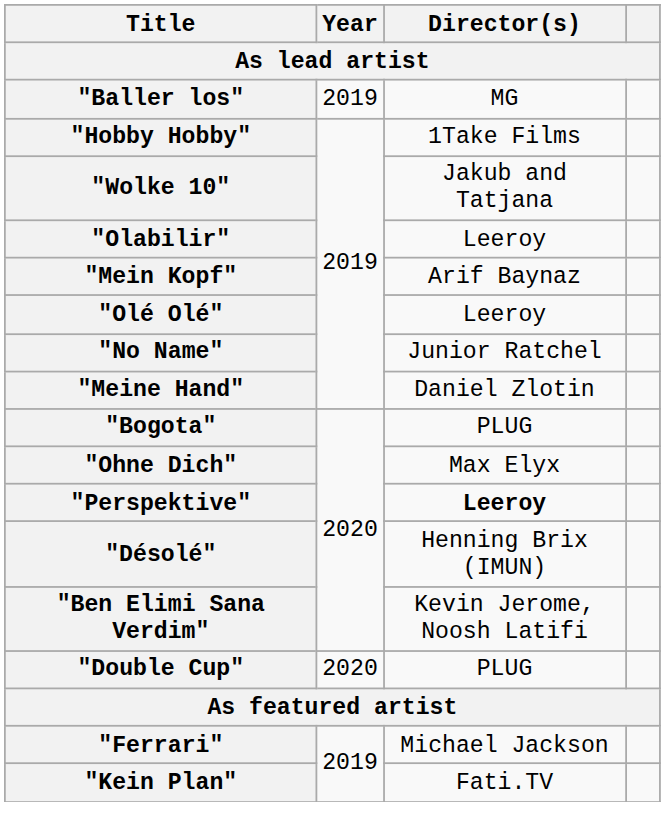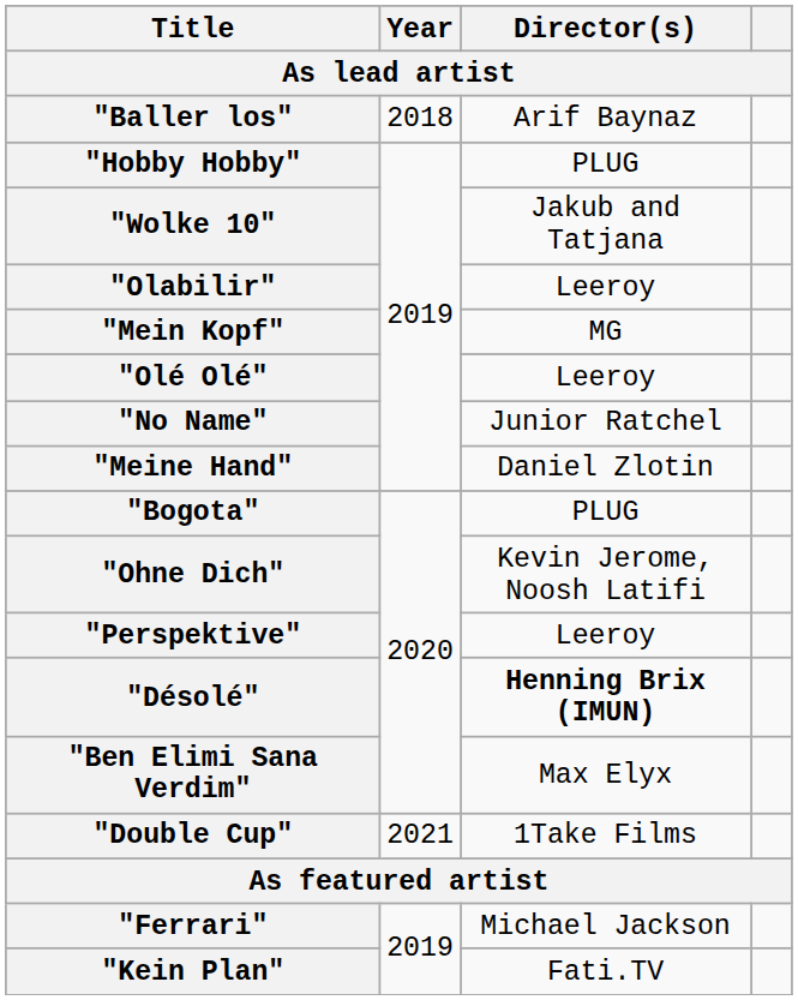"Baller los" | Year: 2019 -> 2018
"Baller los" | Director(s): MG -> Arif Baynaz
"Hobby Hobby" | Director(s): 1Take Films -> PLUG
"Mein Kopf" | Director(s): Arif Baynaz -> MG
"Ohne Dich" | Director(s): Max Elyx -> Kevin Jerome, Noosh Latifi
"Perspektive" | Director(s): bold -> normal
"Désolé" | Director(s): normal -> bold
"Ben Elimi Sana Verdim" | Director(s): Kevin Jerome, Noosh Latifi -> Max Elyx
"Double Cup" | Year: 2020 -> 2021
"Double Cup" | Director(s): PLUG -> 1Take Films
